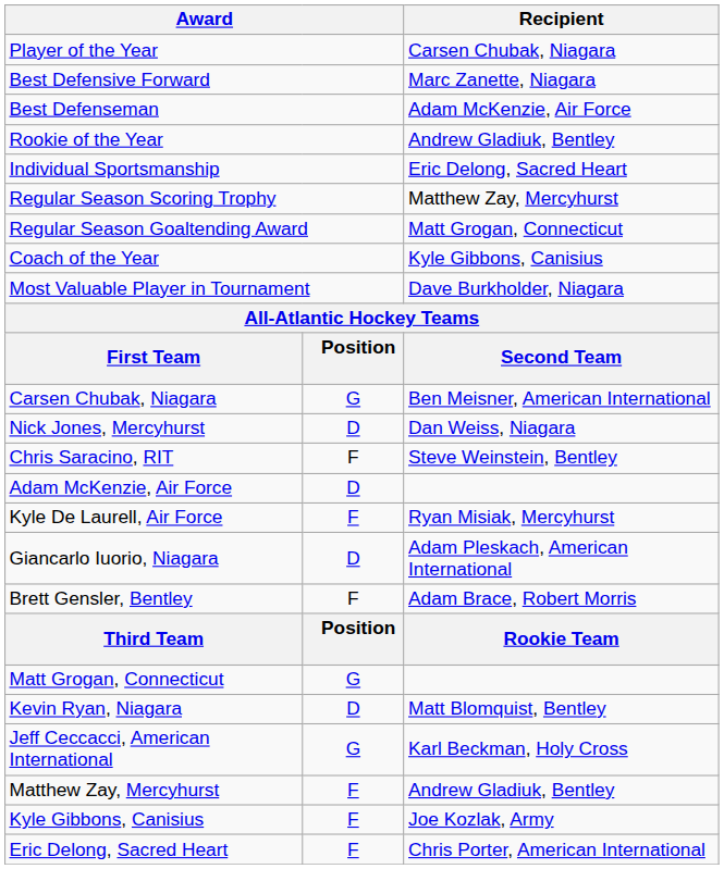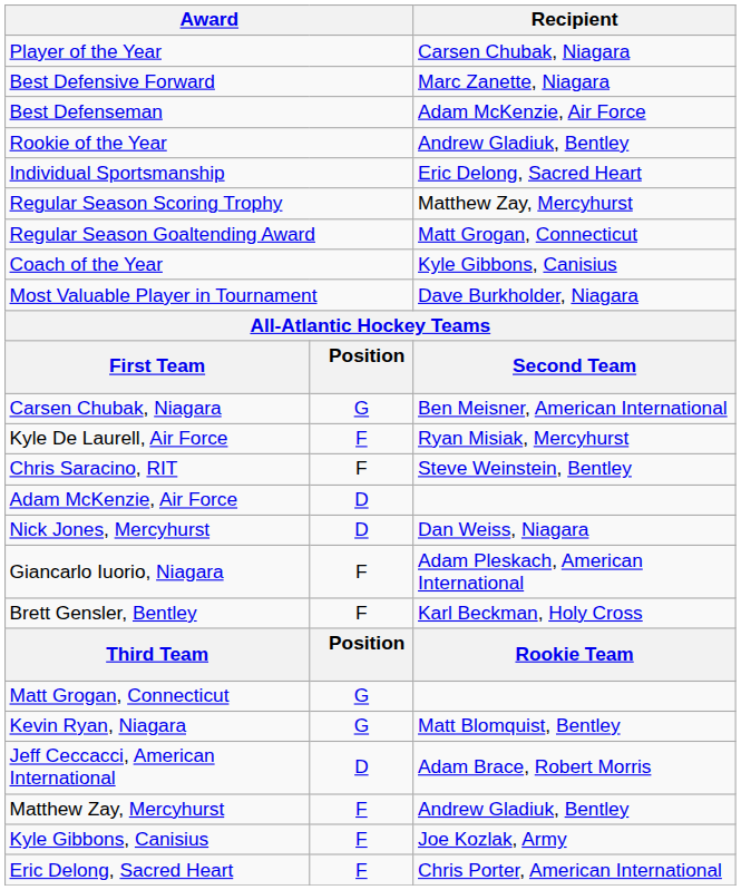rows swapped: Nick Jones, Mercyhurst <-> Kyle De Laurell, Air Force
Giancarlo Iuorio, Niagara | column 2: D -> F
Brett Gensler, Bentley | Recipient: Adam Brace, Robert Morris -> Karl Beckman, Holy Cross
Kevin Ryan, Niagara | column 2: D -> G
Jeff Ceccacci, American International | column 2: G -> D
Jeff Ceccacci, American International | Recipient: Karl Beckman, Holy Cross -> Adam Brace, Robert Morris
